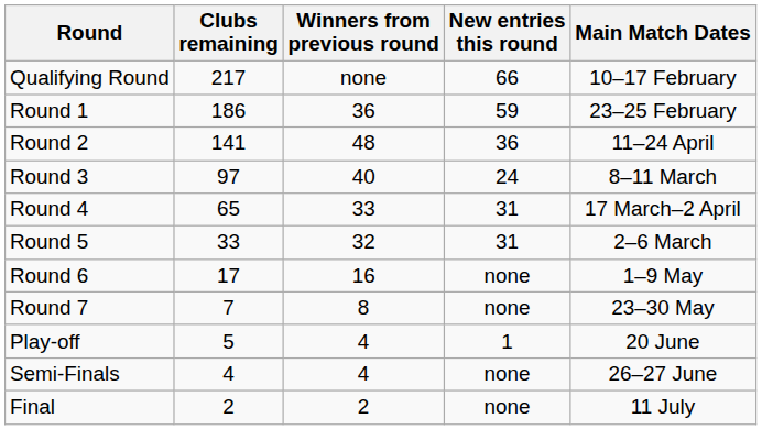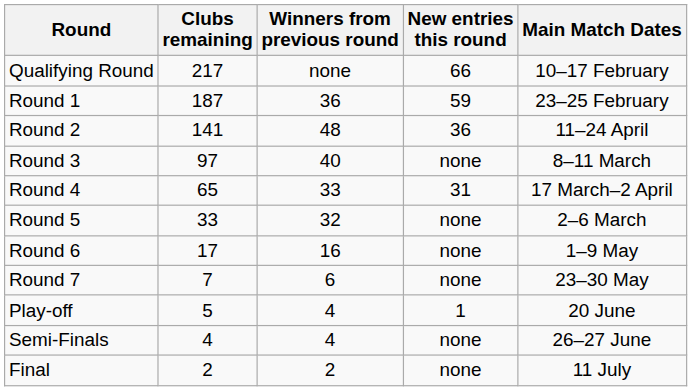Round 1 | Clubs remaining: 186 -> 187
Round 3 | New entries this round: 24 -> none
Round 5 | New entries this round: 31 -> none
Round 7 | Winners from previous round: 8 -> 6
